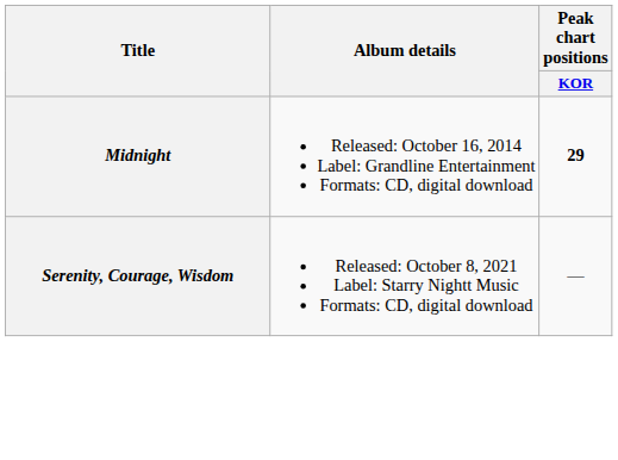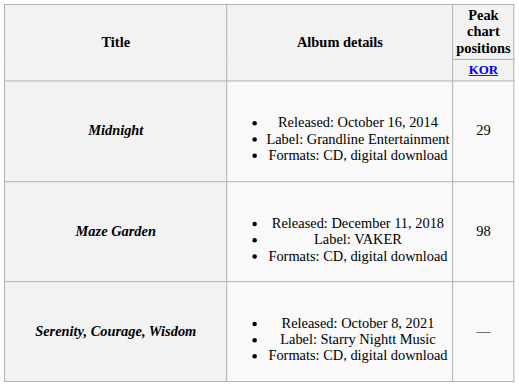Midnight | Peak chart positions / KOR: bold -> normal
+ row: Maze Garden | Released: December 11, 2018 Label: VAKER Formats: CD, digital download | 98
